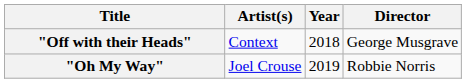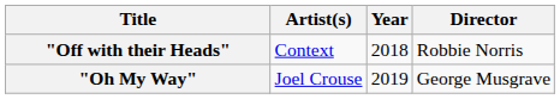"Off with their Heads" | Director: George Musgrave -> Robbie Norris
"Oh My Way" | Director: Robbie Norris -> George Musgrave
